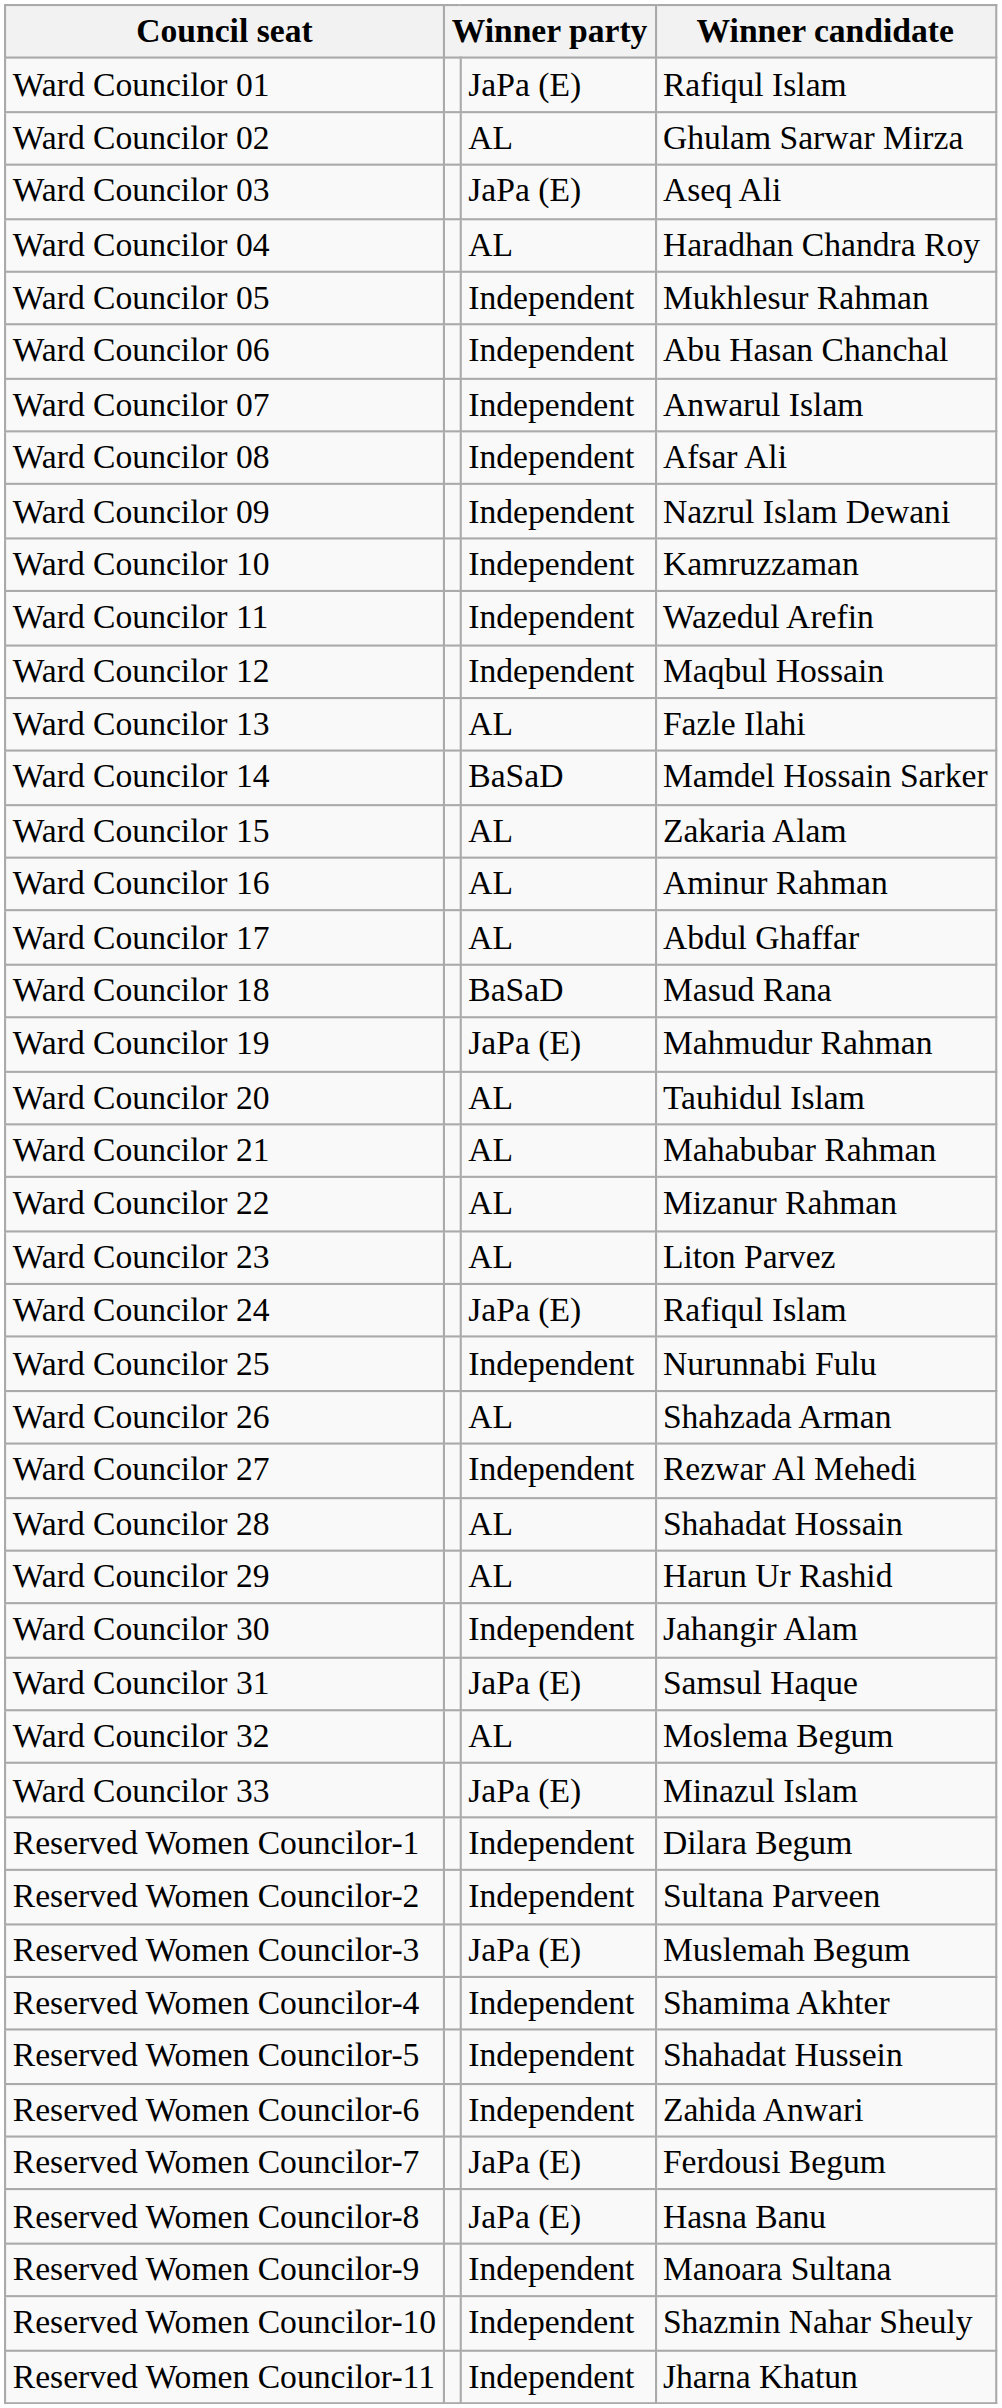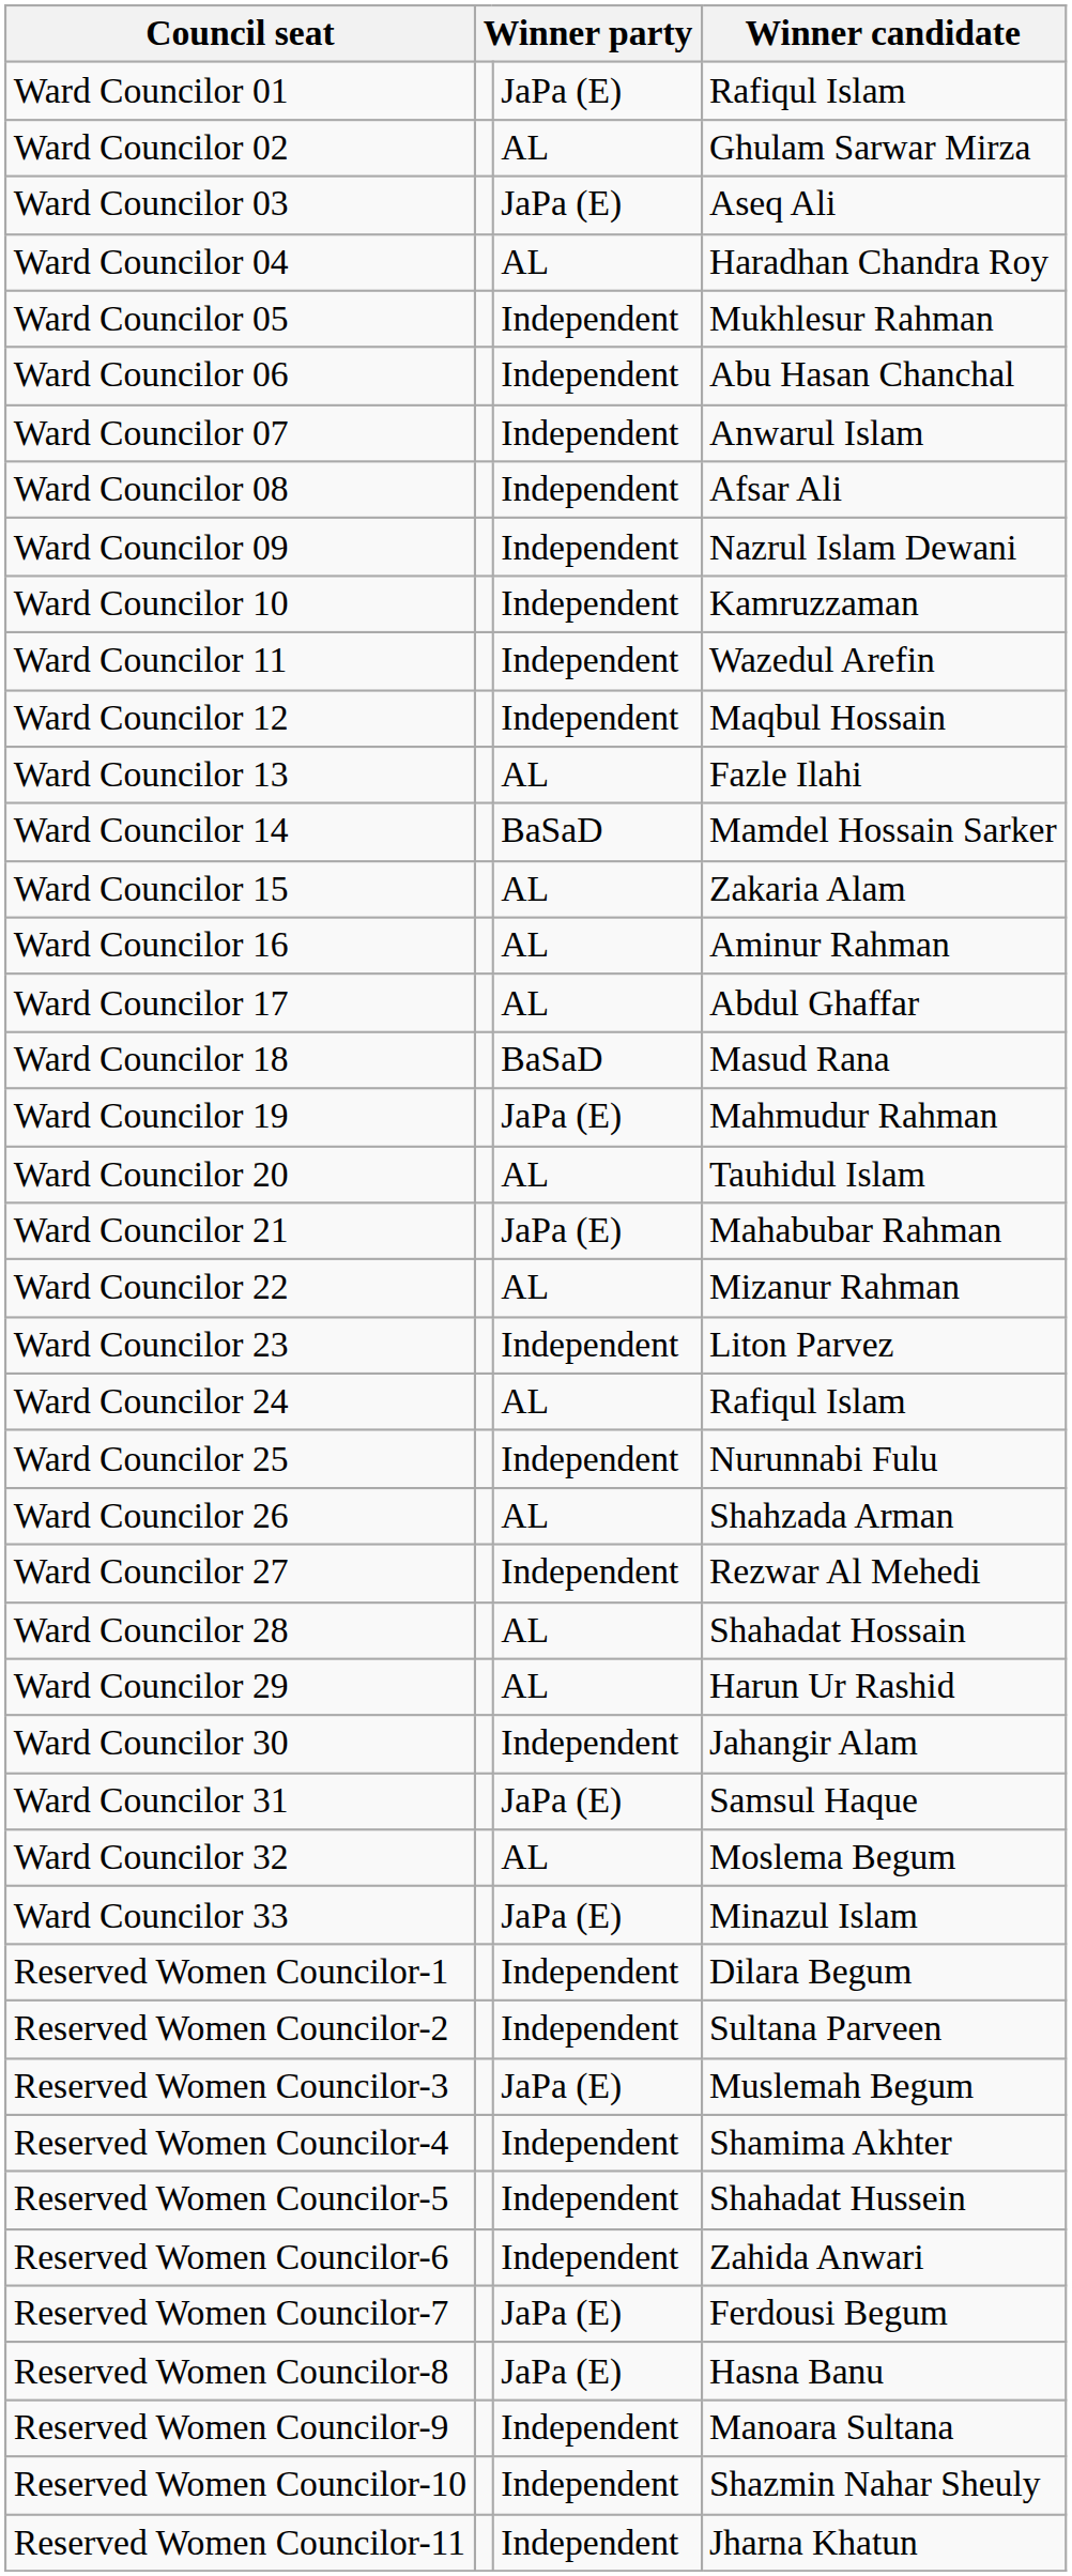Ward Councilor 21 | column 3: AL -> JaPa (E)
Ward Councilor 23 | column 3: AL -> Independent
Ward Councilor 24 | column 3: JaPa (E) -> AL
